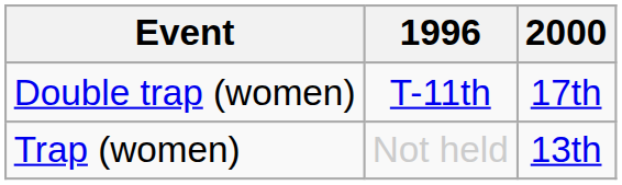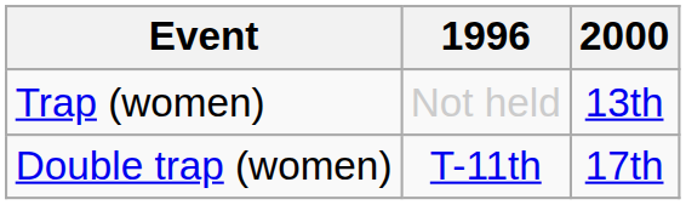rows swapped: Trap (women) <-> Double trap (women)
